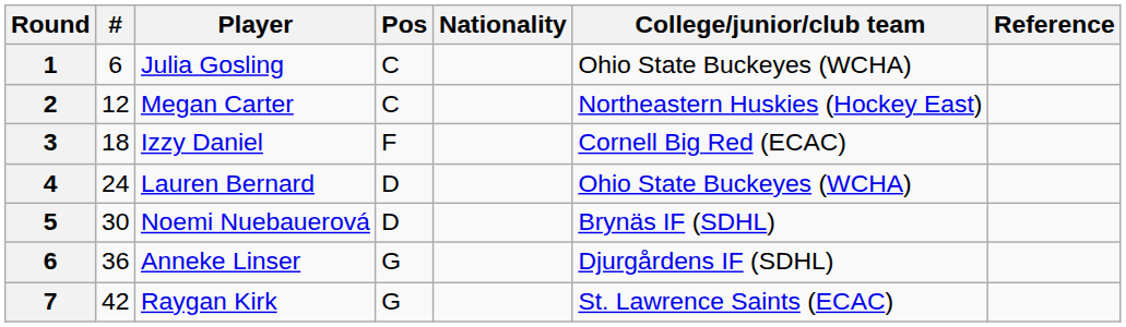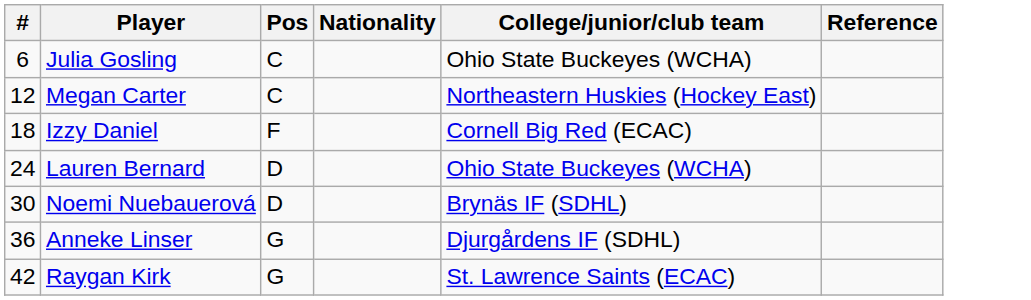- column: Round | 1 | 2 | 3 | 4 | 5 | 6 | 7
